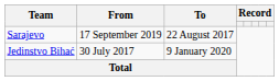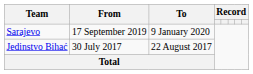Sarajevo | To: 22 August 2017 -> 9 January 2020
Jedinstvo Bihać | To: 9 January 2020 -> 22 August 2017
